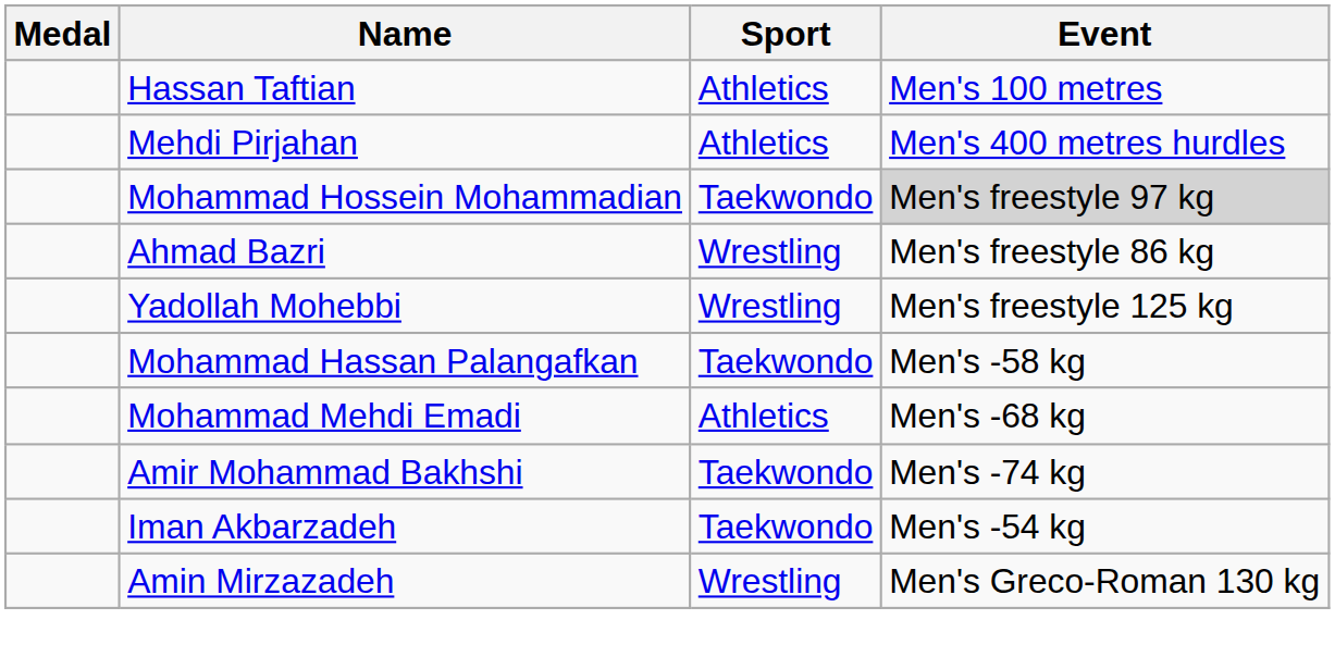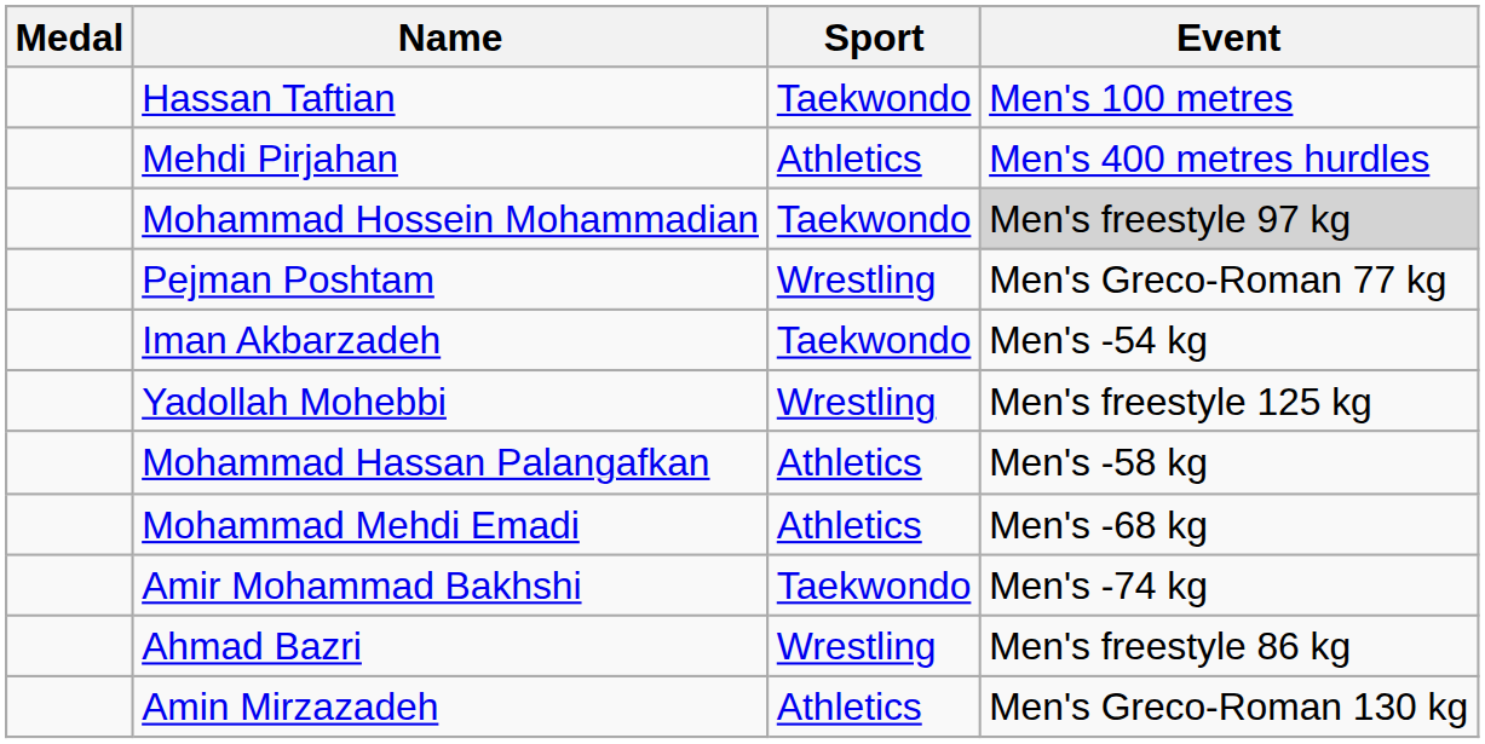Hassan Taftian | Sport: Athletics -> Taekwondo
+ row: Pejman Poshtam | Wrestling | Men's Greco-Roman 77 kg
rows swapped: Iman Akbarzadeh <-> Ahmad Bazri
Mohammad Hassan Palangafkan | Sport: Taekwondo -> Athletics
Amin Mirzazadeh | Sport: Wrestling -> Athletics
